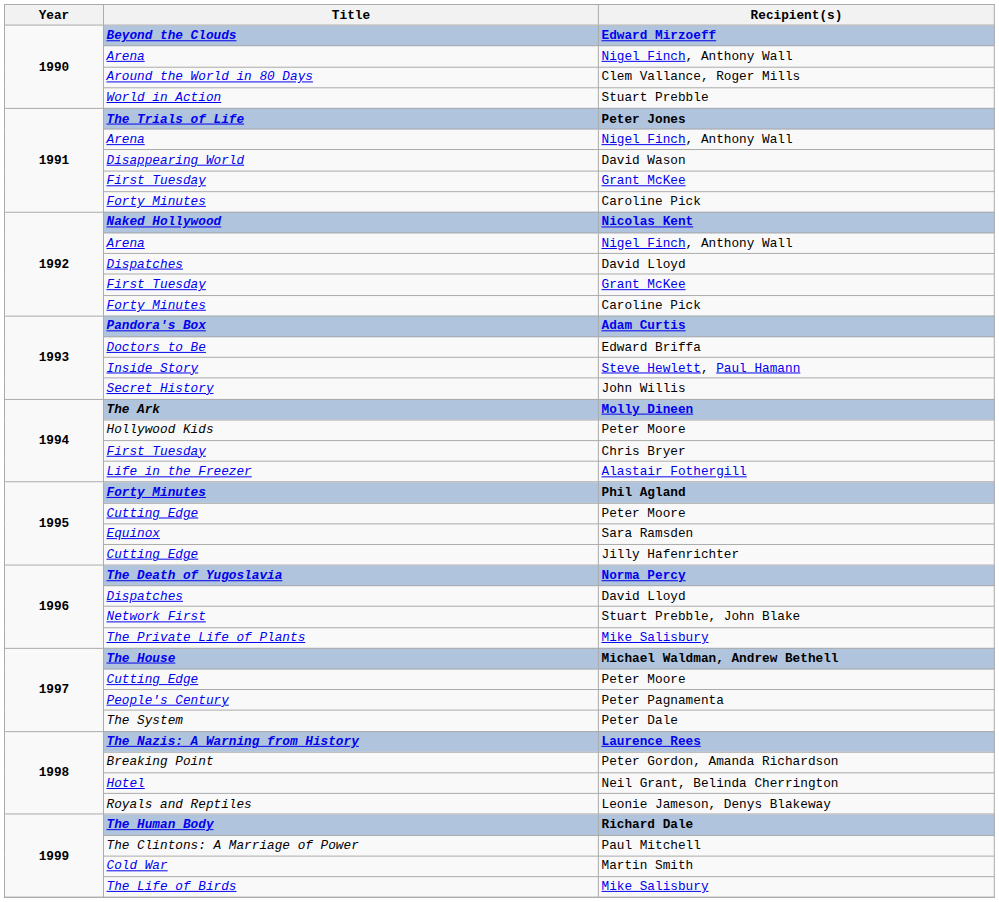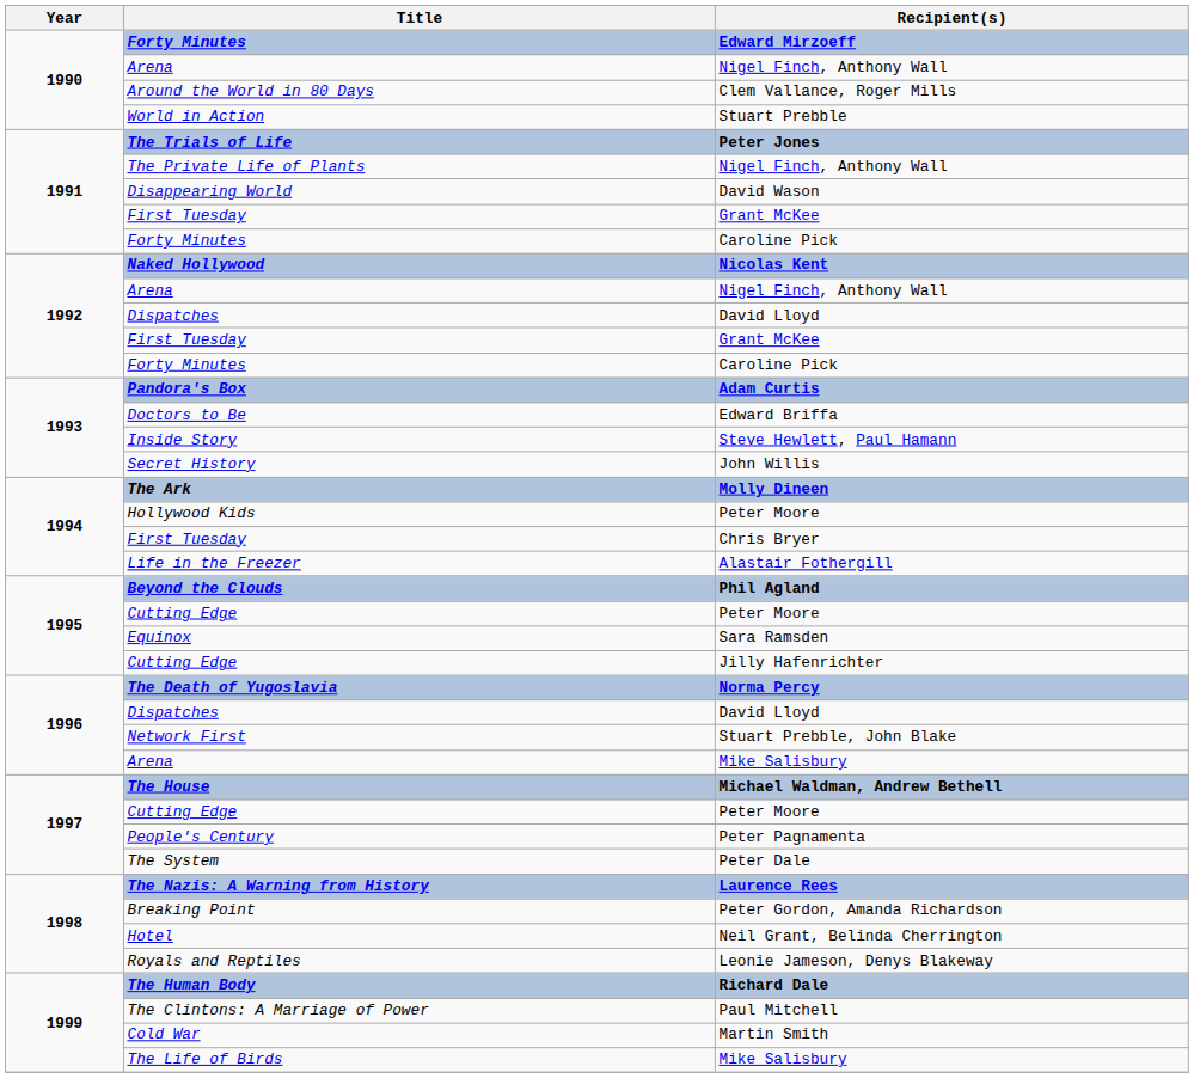Edward Mirzoeff | Title: Beyond the Clouds -> Forty Minutes
1991 / Nigel Finch, Anthony Wall | Title: Arena -> The Private Life of Plants
Phil Agland | Title: Forty Minutes -> Beyond the Clouds
1996 / Mike Salisbury | Title: The Private Life of Plants -> Arena
